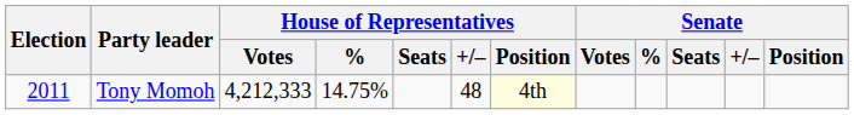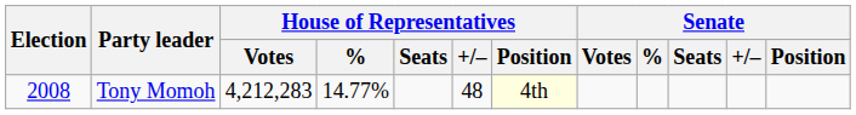Tony Momoh | Election: 2011 -> 2008
Tony Momoh | House of Representatives / Votes: 4,212,333 -> 4,212,283
Tony Momoh | House of Representatives / %: 14.75% -> 14.77%
